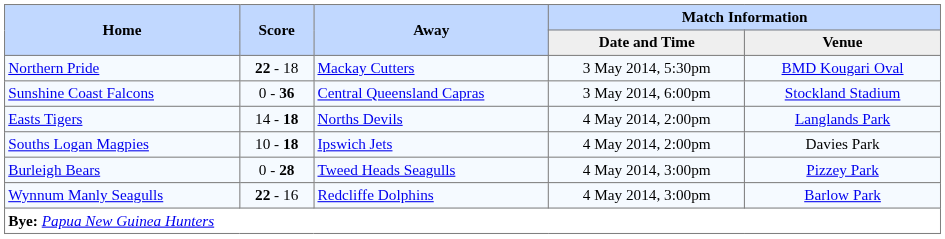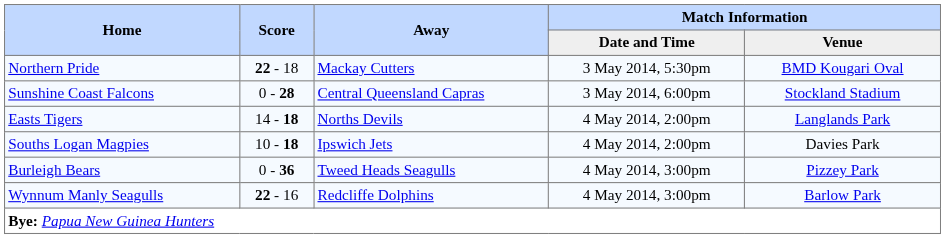Sunshine Coast Falcons | Score: 0 - 36 -> 0 - 28
Burleigh Bears | Score: 0 - 28 -> 0 - 36
